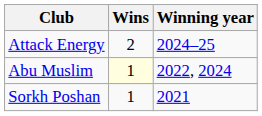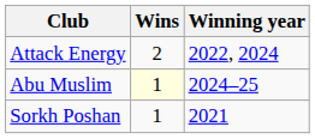Attack Energy | Winning year: 2024–25 -> 2022, 2024
Abu Muslim | Winning year: 2022, 2024 -> 2024–25
